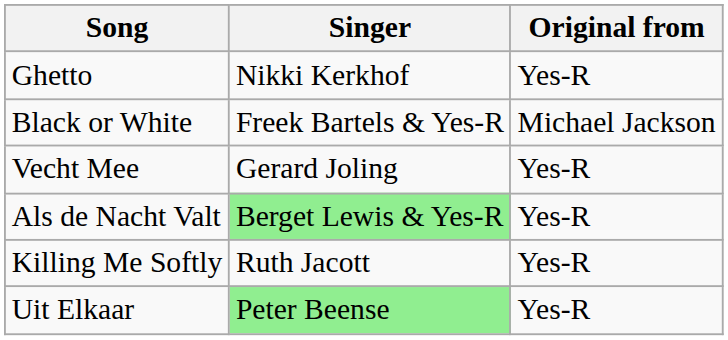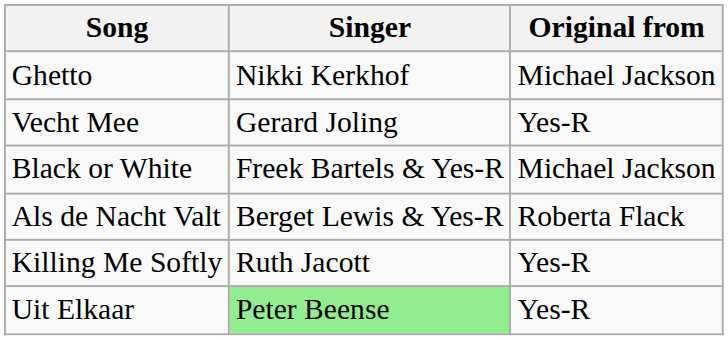Ghetto | Original from: Yes-R -> Michael Jackson
rows swapped: Vecht Mee <-> Black or White
Als de Nacht Valt | Singer: lightgreen background -> no background
Als de Nacht Valt | Original from: Yes-R -> Roberta Flack
